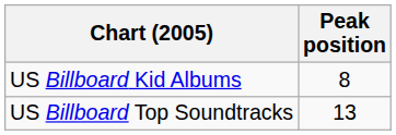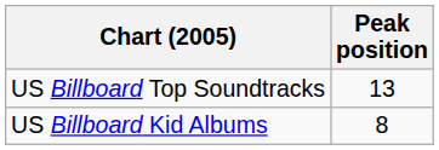rows swapped: US Billboard Top Soundtracks <-> US Billboard Kid Albums
